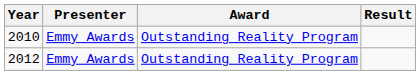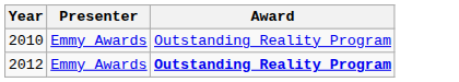- column: Result
2012 | Award: normal -> bold
